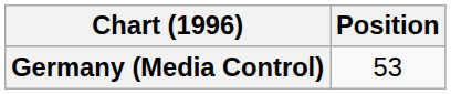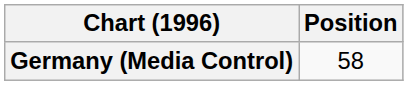Germany (Media Control) | Position: 53 -> 58
